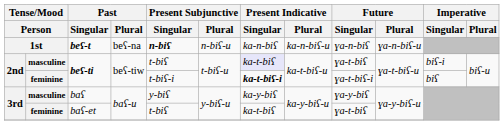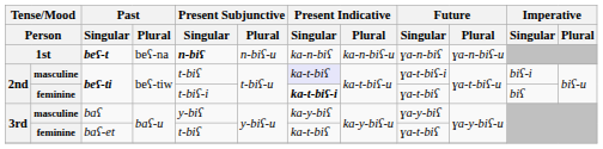masculine / beʕ-ti | Future / Singular: ɣa-t-biʕ -> ɣa-t-biʕ-i
feminine / beʕ-ti | Future / Singular: ɣa-t-biʕ-i -> ɣa-t-biʕ
